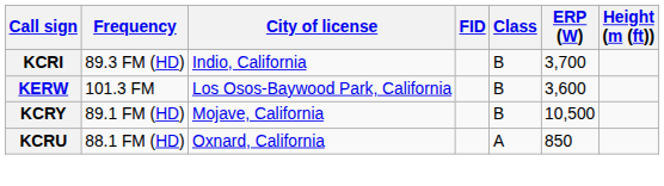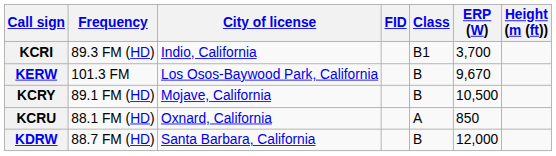KCRI | Class: B -> B1
KERW | ERP (W): 3,600 -> 9,670
+ row: KDRW | 88.7 FM (HD) | Santa Barbara, California | B | 12,000
